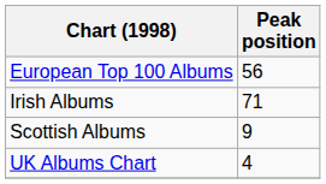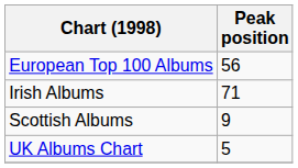UK Albums Chart | Peak position: 4 -> 5
